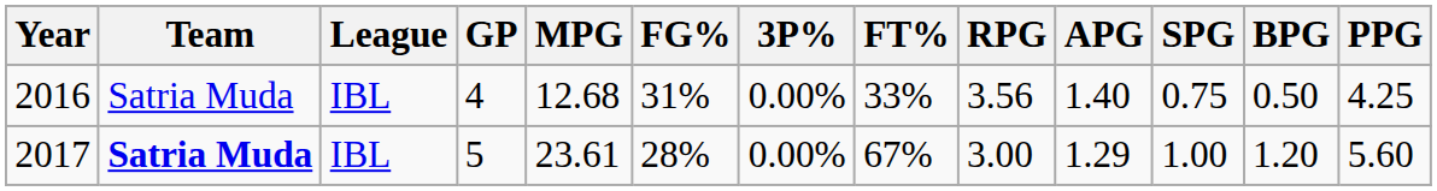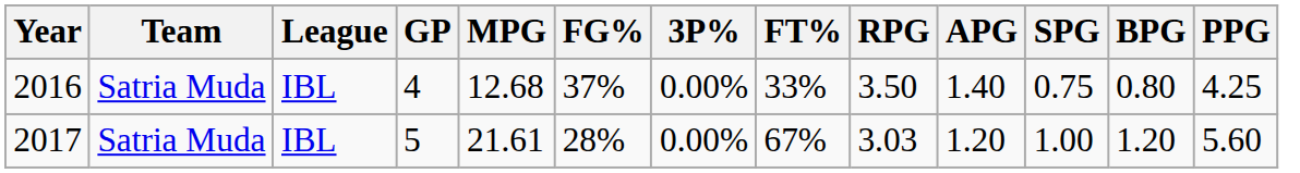2016 | FG%: 31% -> 37%
2016 | RPG: 3.56 -> 3.50
2016 | BPG: 0.50 -> 0.80
2017 | Team: bold -> normal
2017 | MPG: 23.61 -> 21.61
2017 | RPG: 3.00 -> 3.03
2017 | APG: 1.29 -> 1.20
